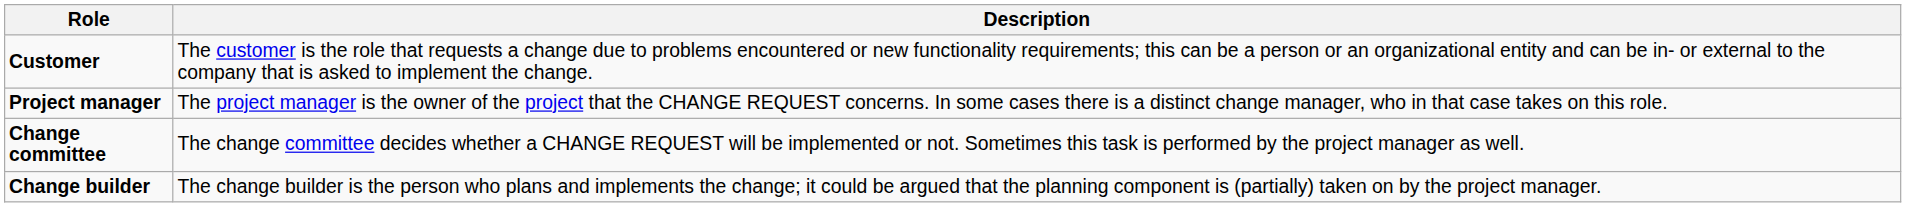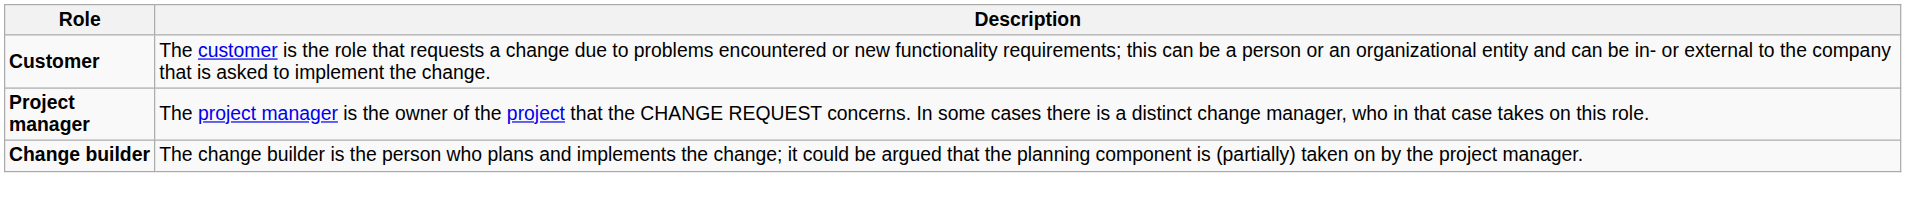- row: Change committee | The change committee decides whether a CHANGE REQUEST will be implemented or not. Sometimes this task is performed by the project manager as well.
